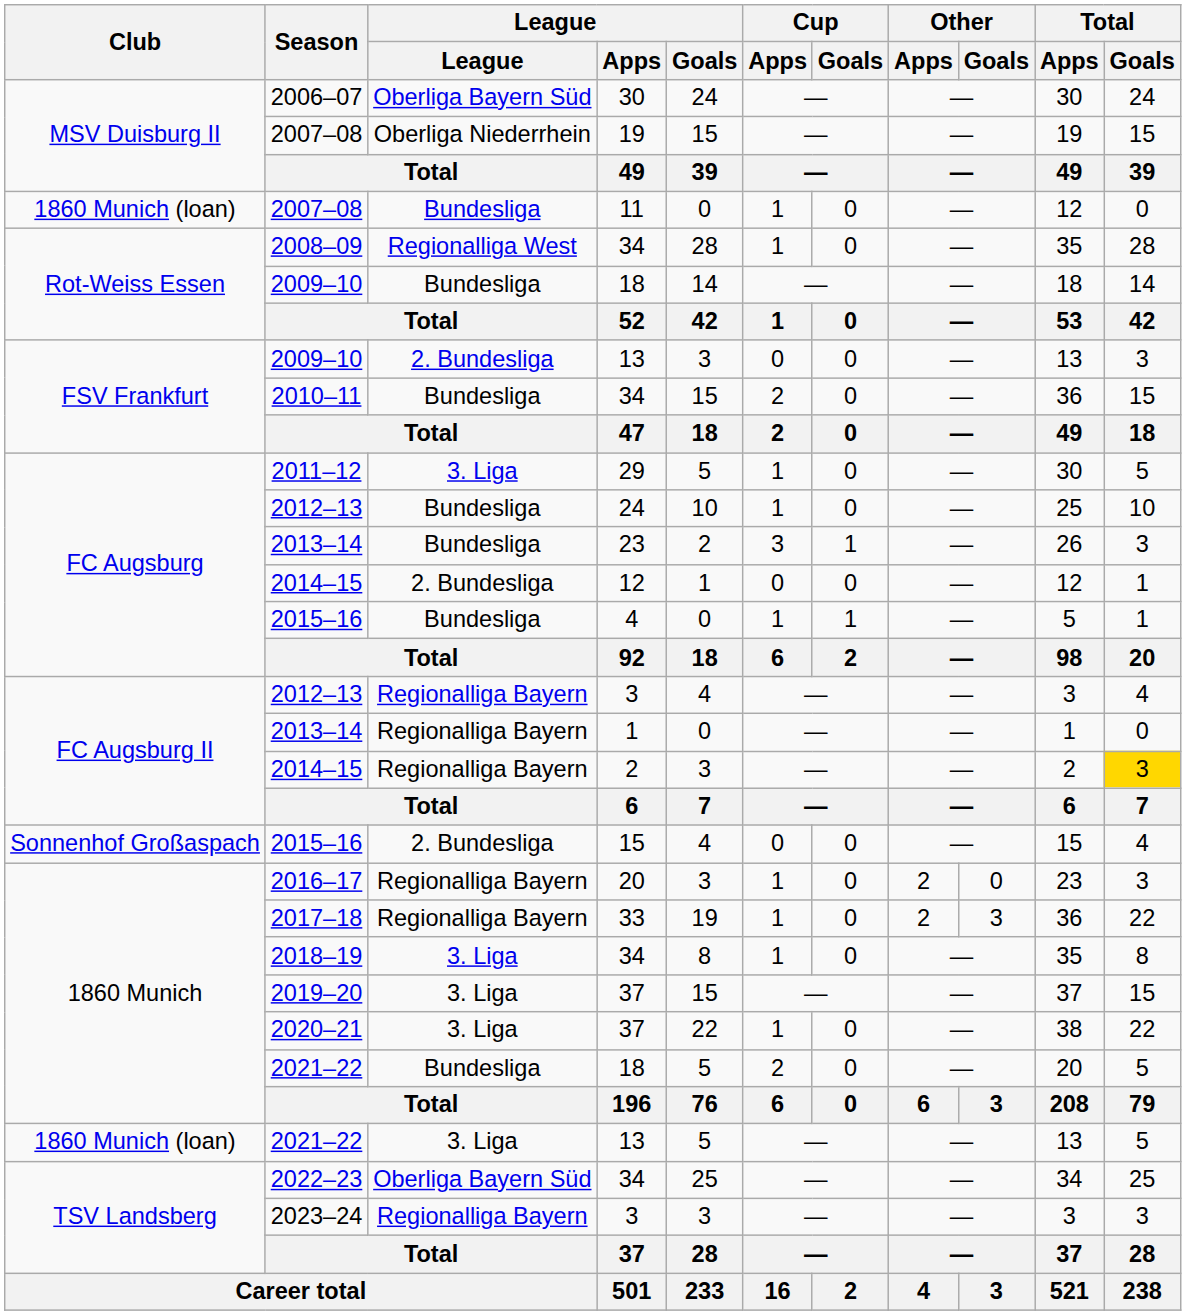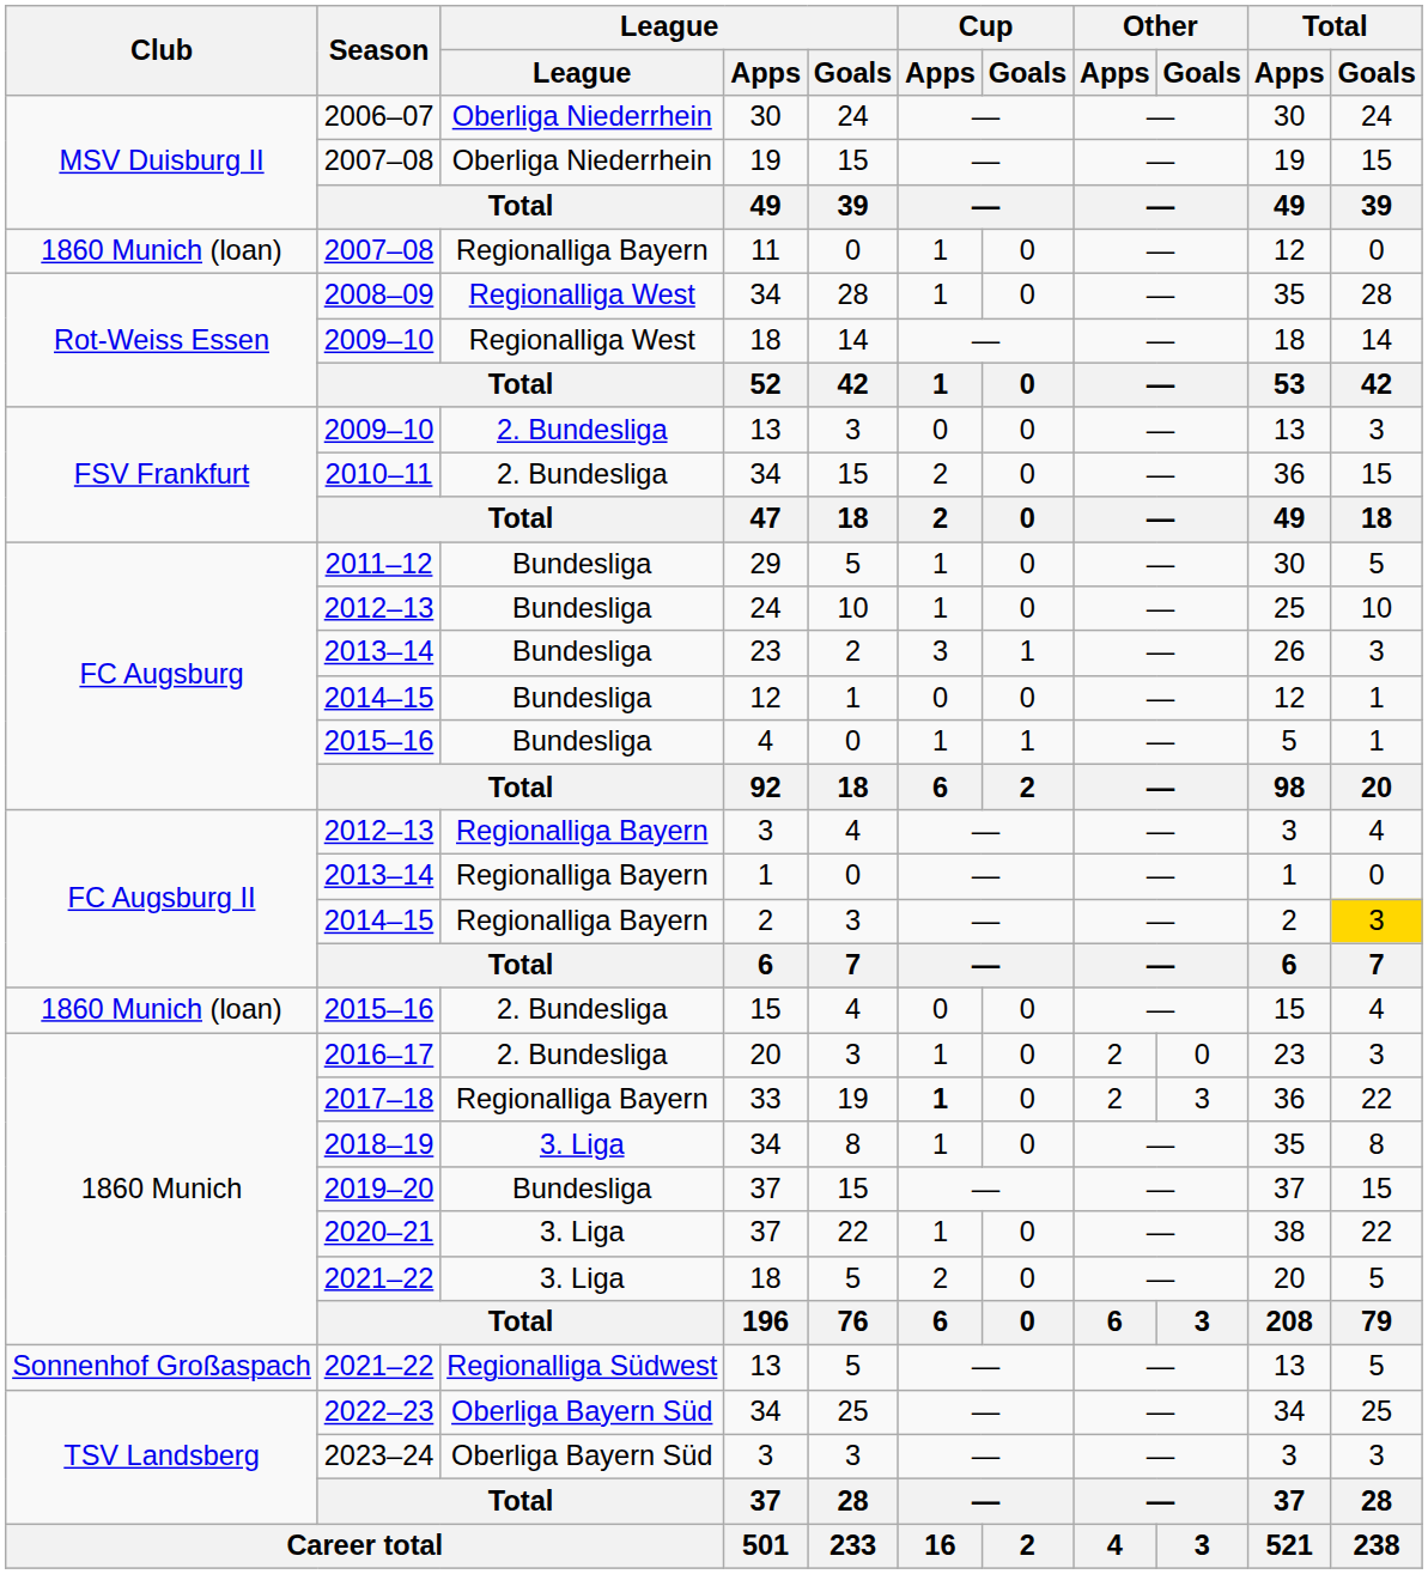2006–07 | League: Oberliga Bayern Süd -> Oberliga Niederrhein
2007–08 / 11 | League: Bundesliga -> Regionalliga Bayern
2009–10 / 18 | League: Bundesliga -> Regionalliga West
2010–11 | League: Bundesliga -> 2. Bundesliga
2011–12 | League: 3. Liga -> Bundesliga
2014–15 / 12 | League: 2. Bundesliga -> Bundesliga
2015–16 / 15 | Club: Sonnenhof Großaspach -> 1860 Munich (loan)
2016–17 | League: Regionalliga Bayern -> 2. Bundesliga
2017–18 | Cup / Apps: normal -> bold
2019–20 | League: 3. Liga -> Bundesliga
2021–22 / 18 | League: Bundesliga -> 3. Liga
2021–22 / 13 | Club: 1860 Munich (loan) -> Sonnenhof Großaspach
2021–22 / 13 | League: 3. Liga -> Regionalliga Südwest
2023–24 | League: Regionalliga Bayern -> Oberliga Bayern Süd
